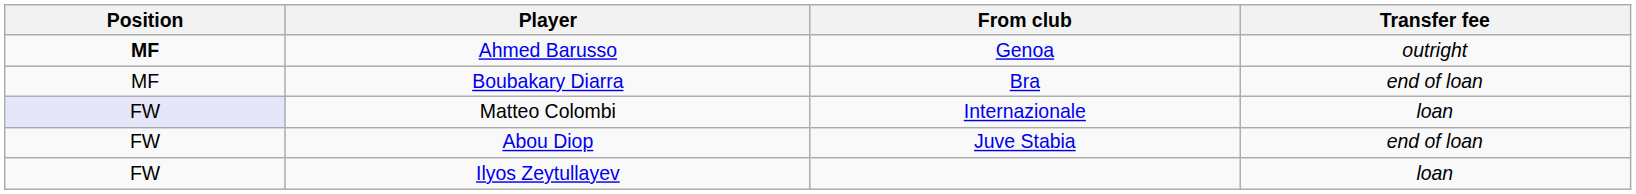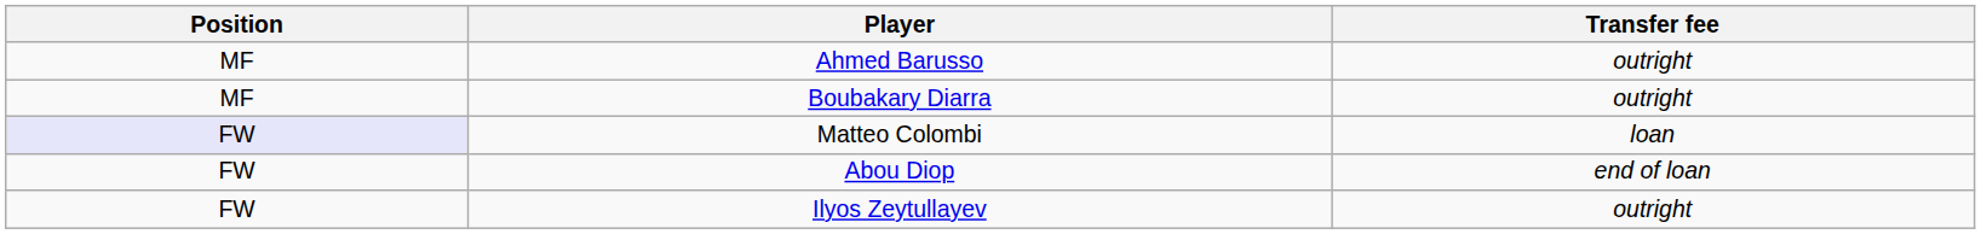- column: From club | Genoa | Bra | Internazionale | Juve Stabia
Ahmed Barusso | Position: bold -> normal
Boubakary Diarra | Transfer fee: end of loan -> outright
Ilyos Zeytullayev | Transfer fee: loan -> outright
